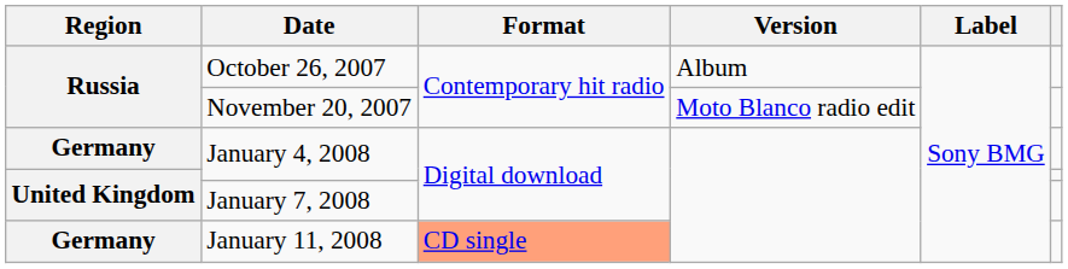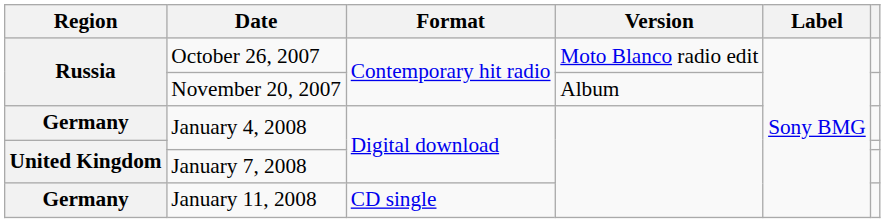October 26, 2007 | Version: Album -> Moto Blanco radio edit
November 20, 2007 | Version: Moto Blanco radio edit -> Album
January 11, 2008 | Format: lightsalmon background -> no background
